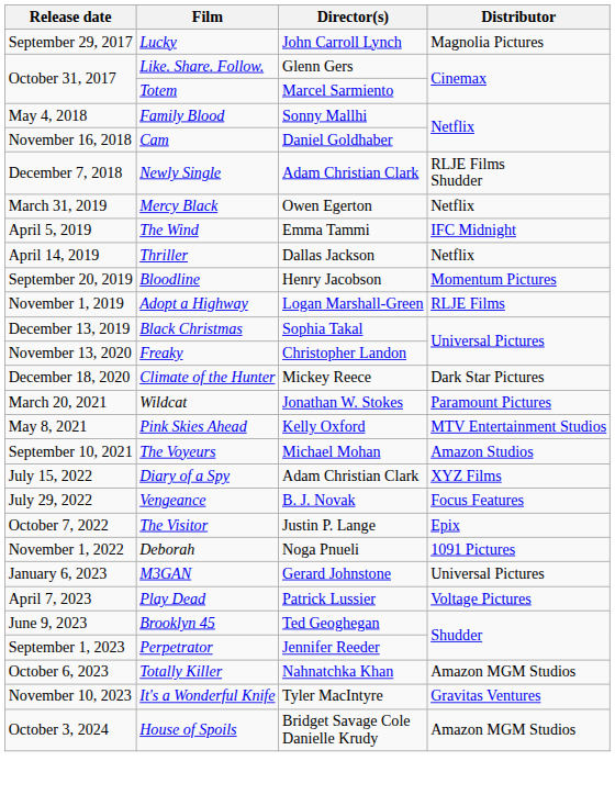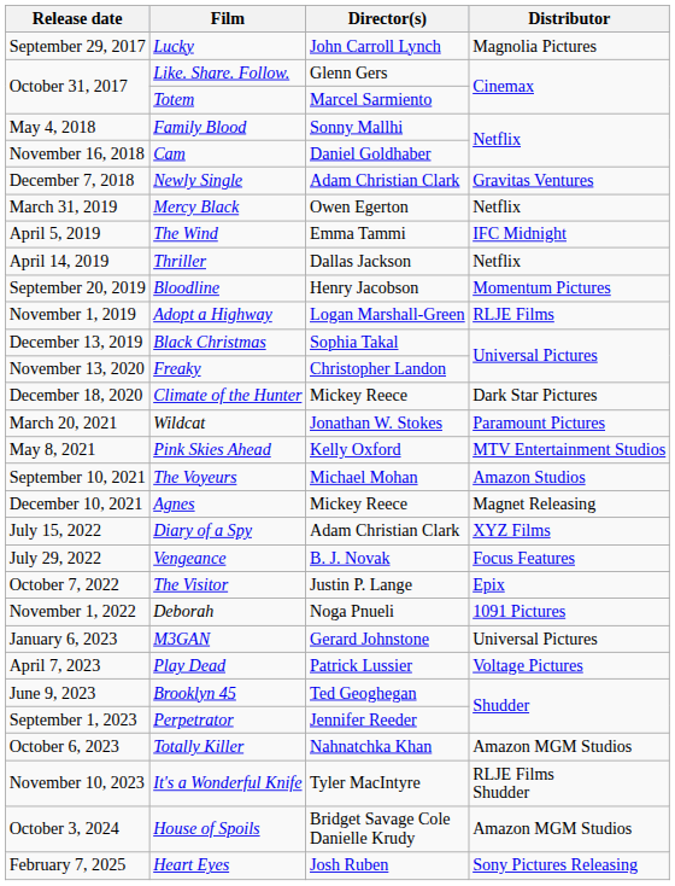Newly Single | Distributor: RLJE Films Shudder -> Gravitas Ventures
+ row: December 10, 2021 | Agnes | Mickey Reece | Magnet Releasing
It's a Wonderful Knife | Distributor: Gravitas Ventures -> RLJE Films Shudder
+ row: February 7, 2025 | Heart Eyes | Josh Ruben | Sony Pictures Releasing
